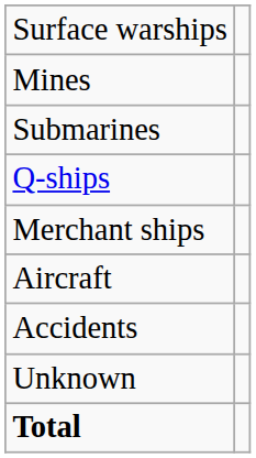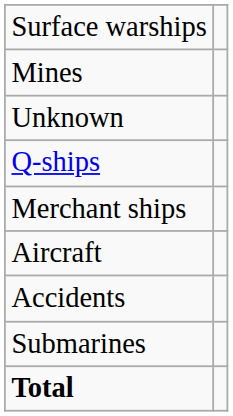rows swapped: Submarines <-> Unknown
